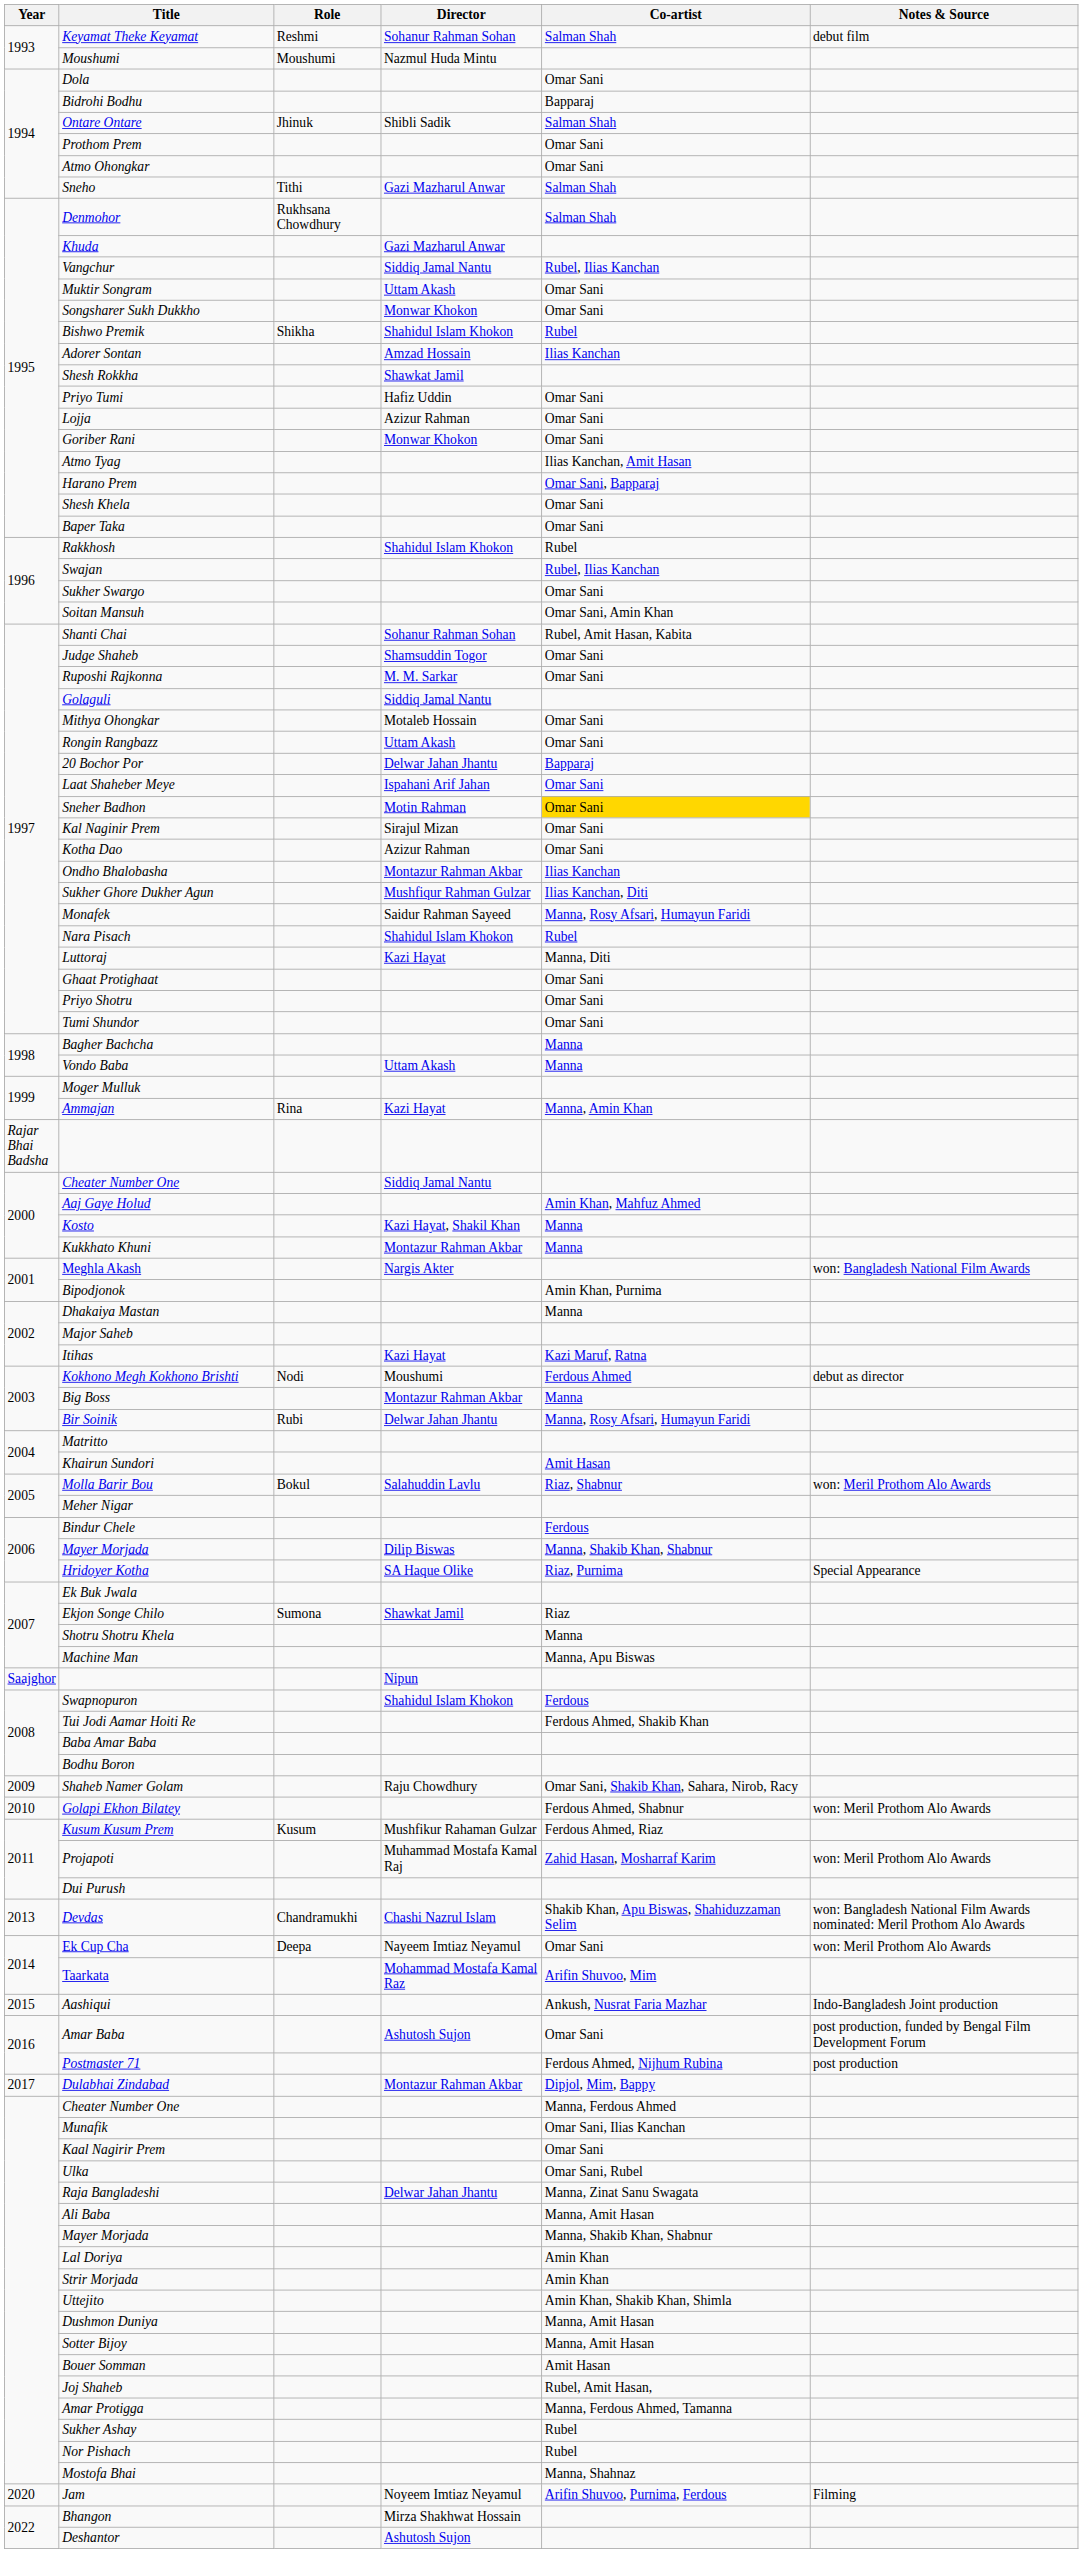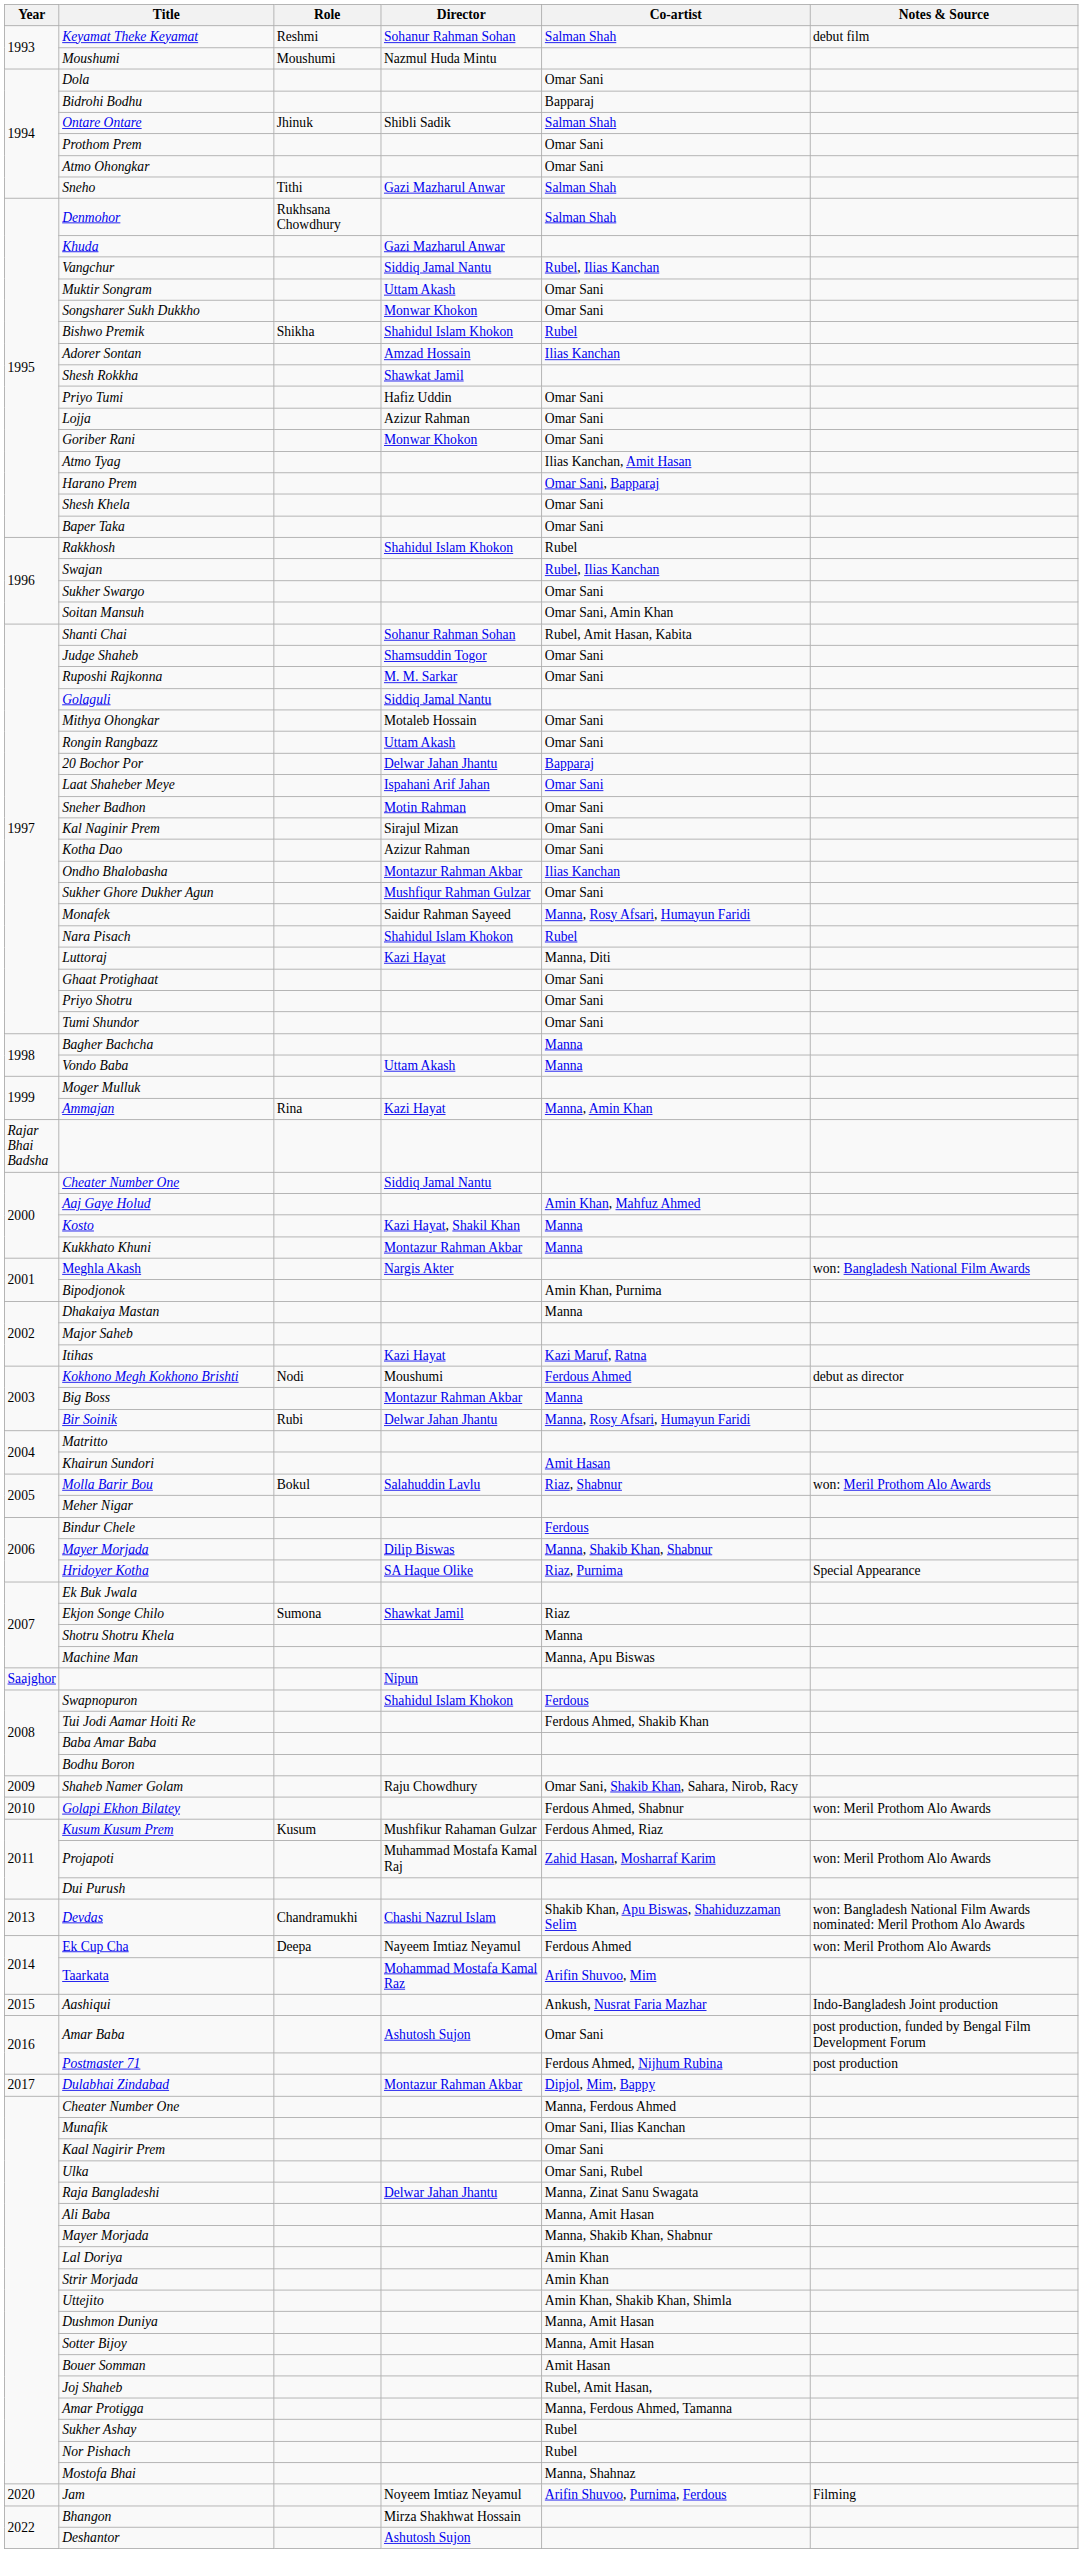Sneher Badhon | Co-artist: gold background -> no background
Sukher Ghore Dukher Agun | Co-artist: Ilias Kanchan, Diti -> Omar Sani
Ek Cup Cha | Co-artist: Omar Sani -> Ferdous Ahmed
